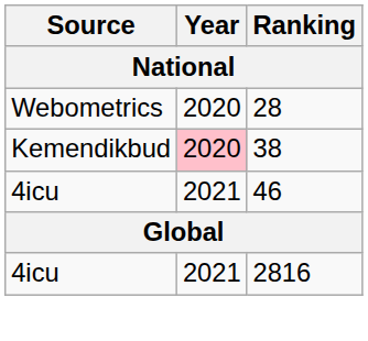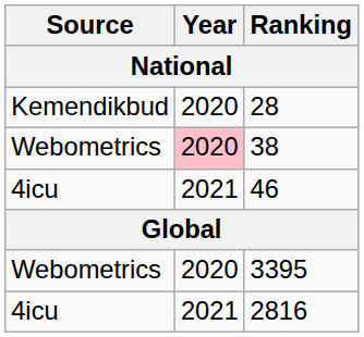28 | Source: Webometrics -> Kemendikbud
38 | Source: Kemendikbud -> Webometrics
+ row: Webometrics | 2020 | 3395
